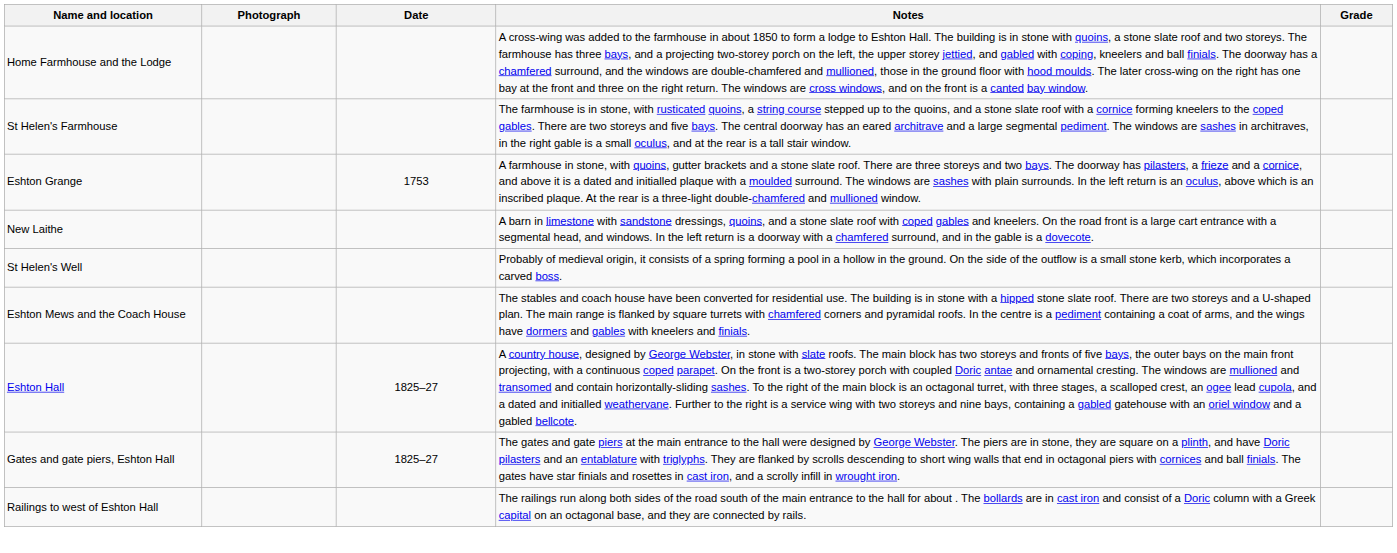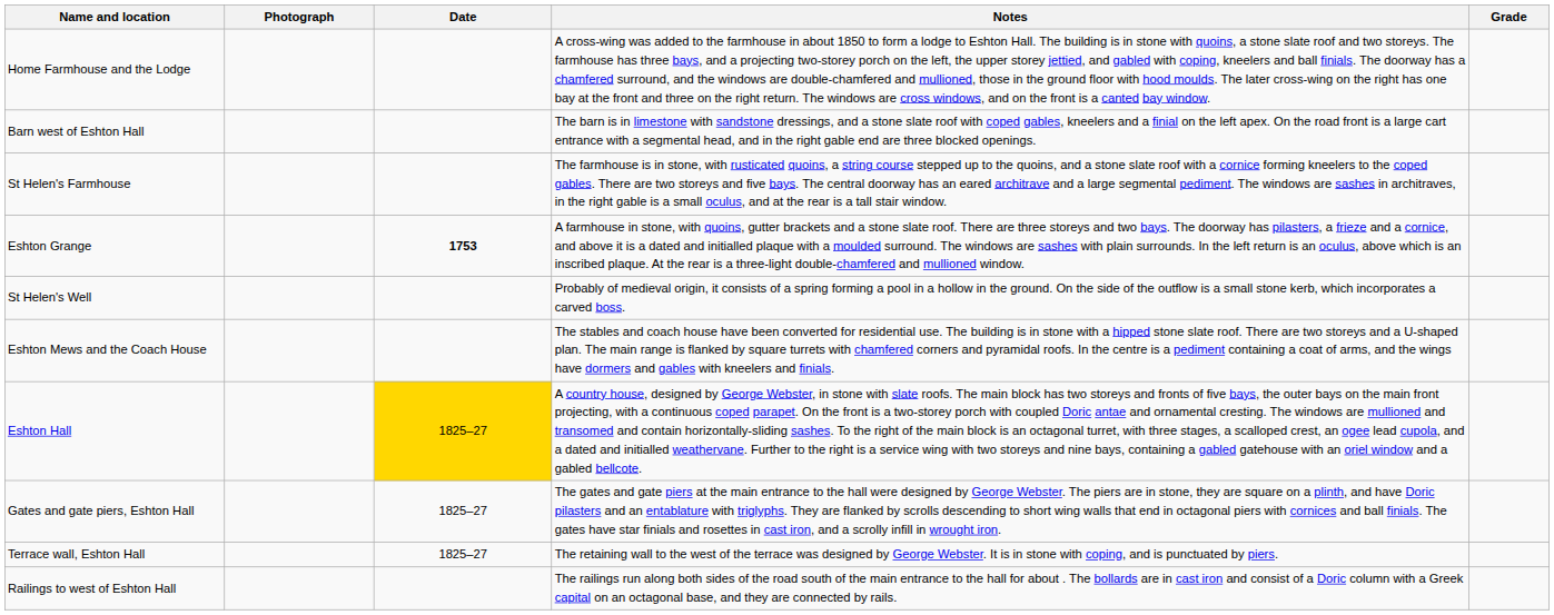+ row: Barn west of Eshton Hall | The barn is in limestone with sandstone dressings, and a stone slate roof with coped gables, kneelers and a finial on the left apex. On the road front is a large cart entrance with a segmental head, and in the right gable end are three blocked openings.
Eshton Grange | Date: normal -> bold
- row: New Laithe | A barn in limestone with sandstone dressings, quoins, and a stone slate roof with coped gables and kneelers. On the road front is a large cart entrance with a segmental head, and windows. In the left return is a doorway with a chamfered surround, and in the gable is a dovecote.
Eshton Hall | Date: no background -> gold background
+ row: Terrace wall, Eshton Hall | 1825–27 | The retaining wall to the west of the terrace was designed by George Webster. It is in stone with coping, and is punctuated by piers.
